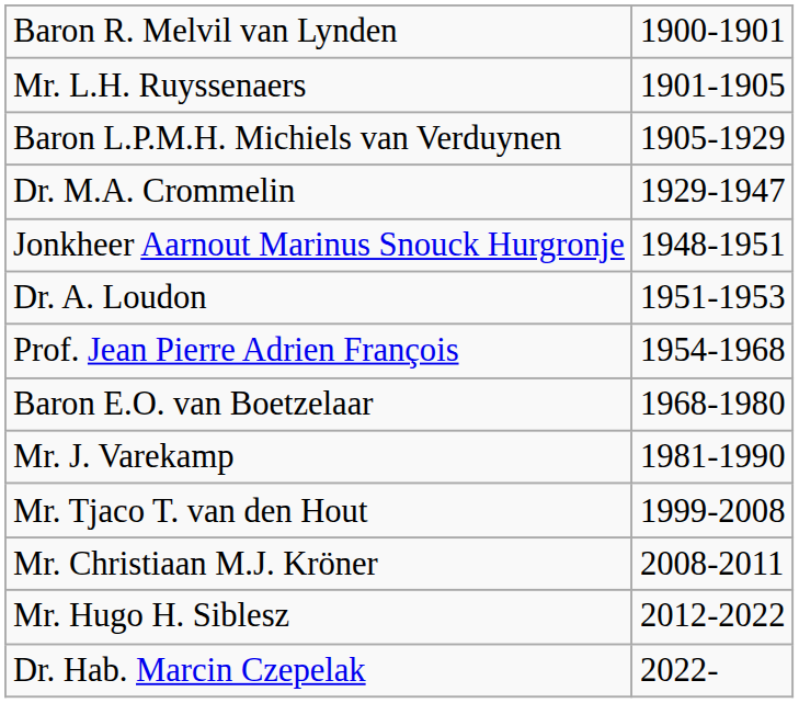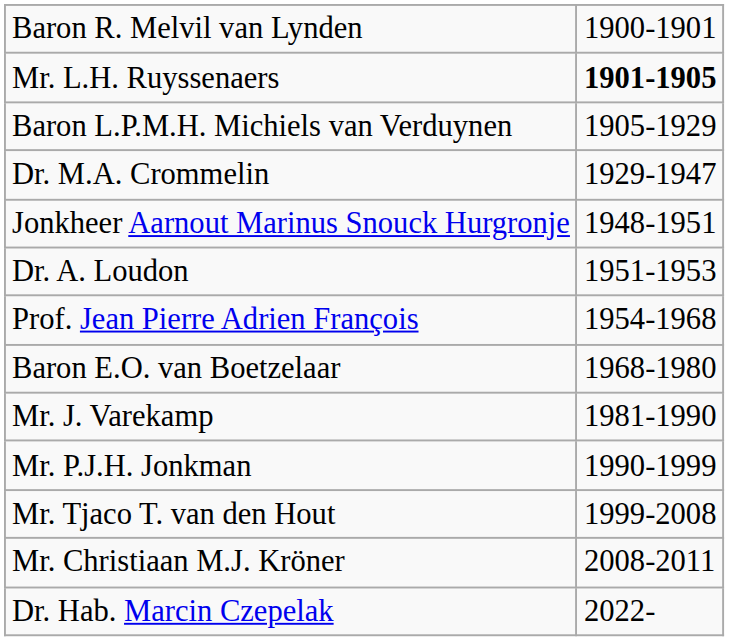Mr. L.H. Ruyssenaers | column 2: normal -> bold
+ row: Mr. P.J.H. Jonkman | 1990-1999
- row: Mr. Hugo H. Siblesz | 2012-2022
